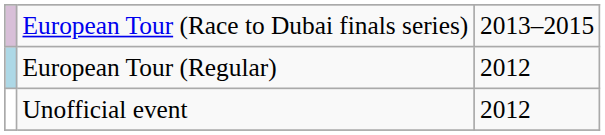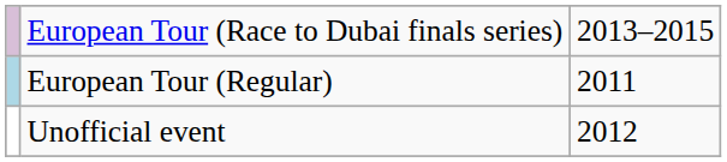European Tour (Regular) | column 3: 2012 -> 2011
